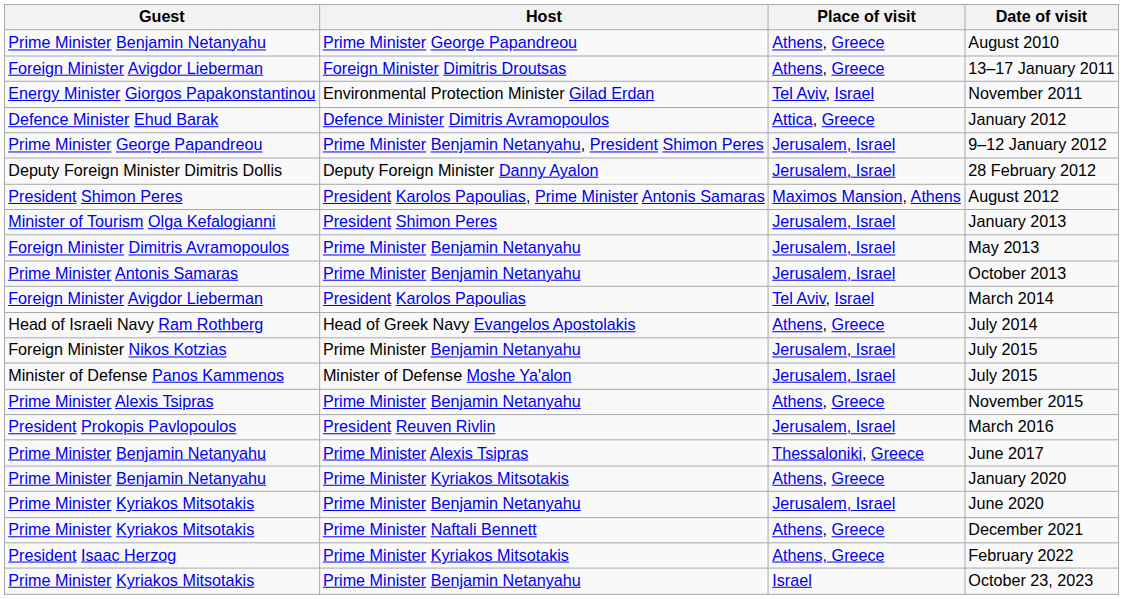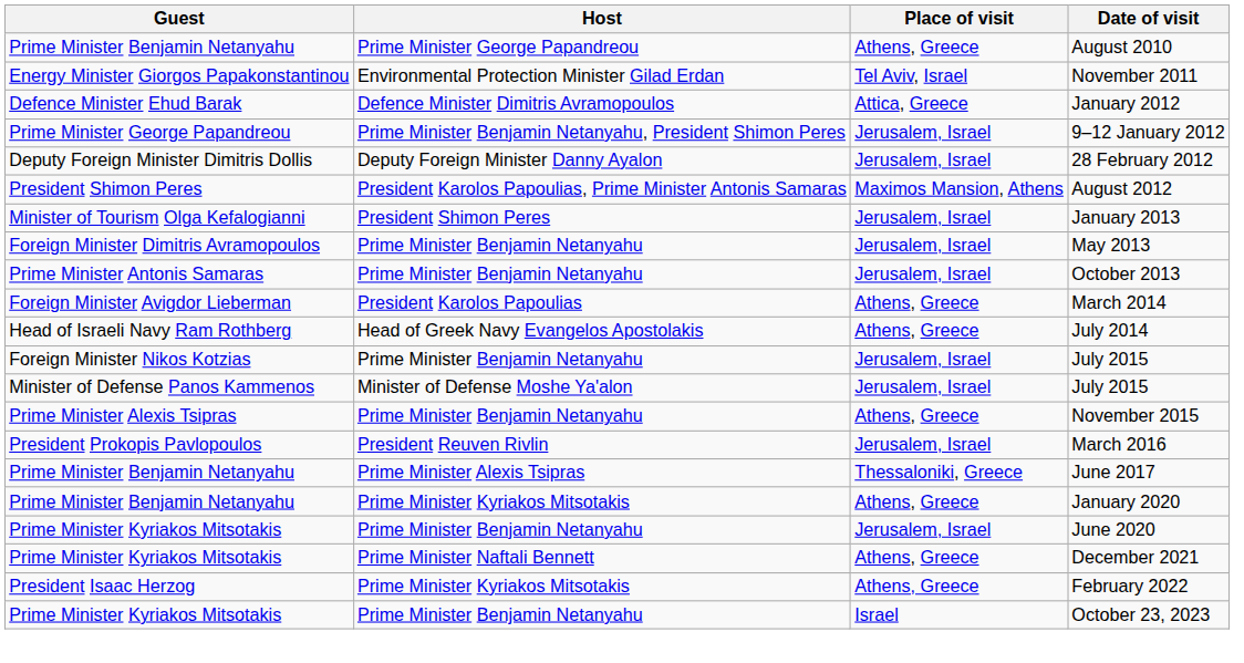- row: Foreign Minister Avigdor Lieberman | Foreign Minister Dimitris Droutsas | Athens, Greece | 13–17 January 2011
March 2014 | Place of visit: Tel Aviv, Israel -> Athens, Greece
